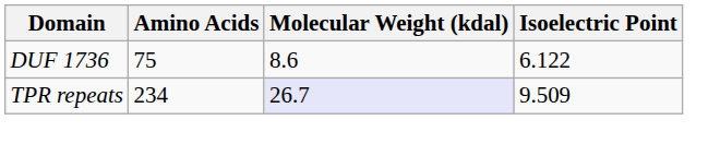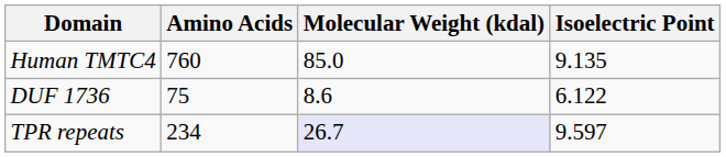+ row: Human TMTC4 | 760 | 85.0 | 9.135
TPR repeats | Isoelectric Point: 9.509 -> 9.597
